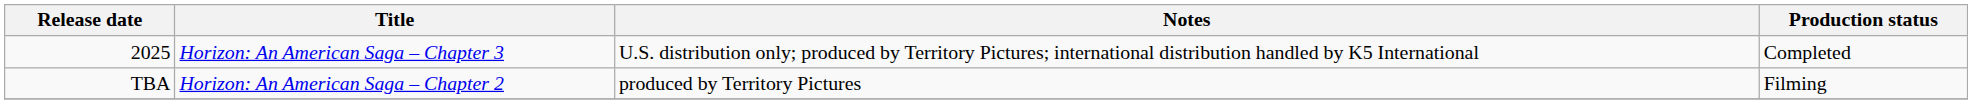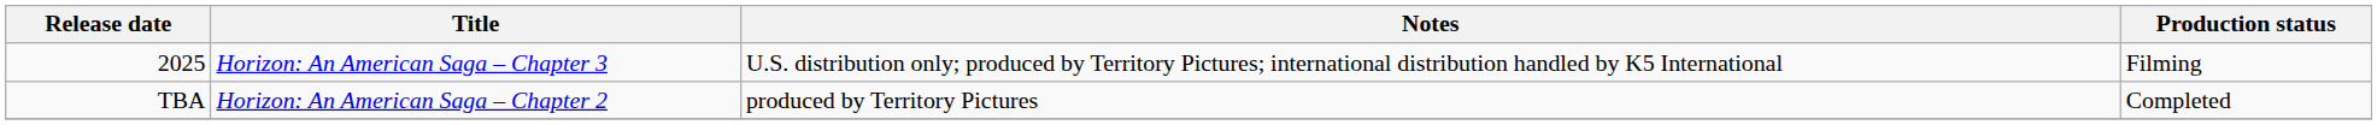2025 | Production status: Completed -> Filming
TBA | Production status: Filming -> Completed
